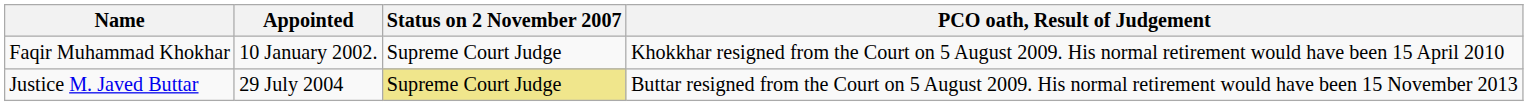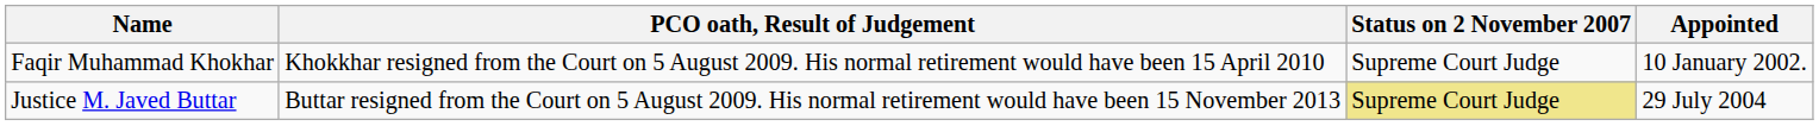columns swapped: Appointed <-> PCO oath, Result of Judgement
